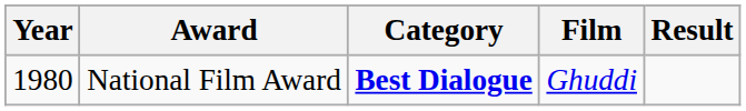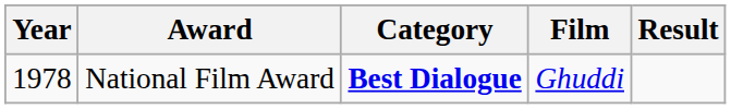National Film Award | Year: 1980 -> 1978
